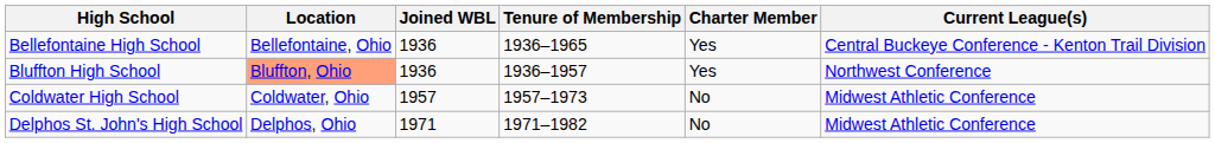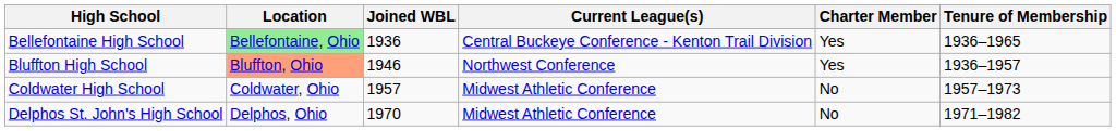columns swapped: Tenure of Membership <-> Current League(s)
Bellefontaine High School | Location: no background -> lightgreen background
Bluffton High School | Joined WBL: 1936 -> 1946
Delphos St. John's High School | Joined WBL: 1971 -> 1970
